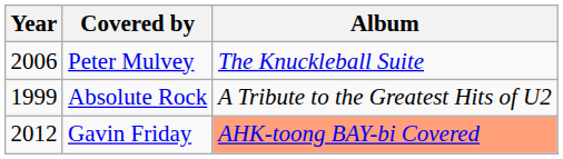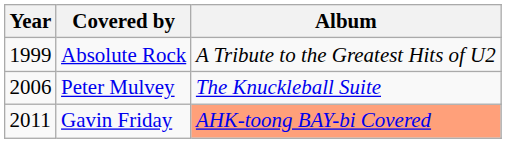rows swapped: Absolute Rock <-> Peter Mulvey
Gavin Friday | Year: 2012 -> 2011
